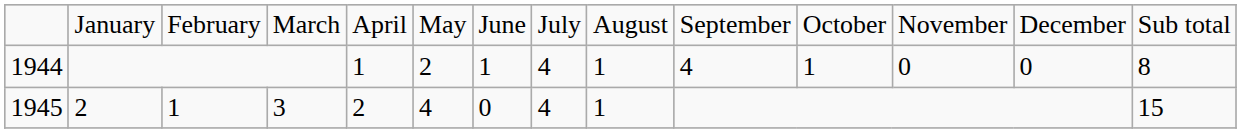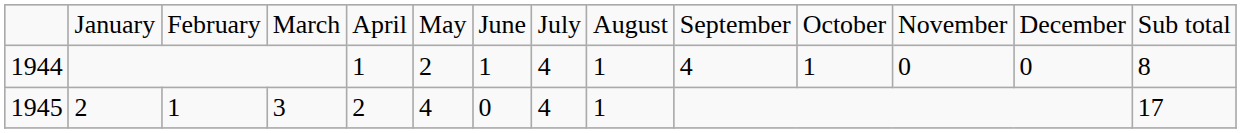1945 | column 14: 15 -> 17
